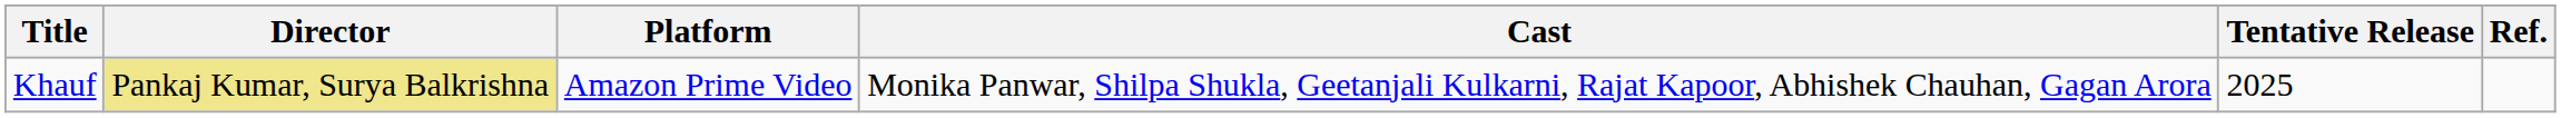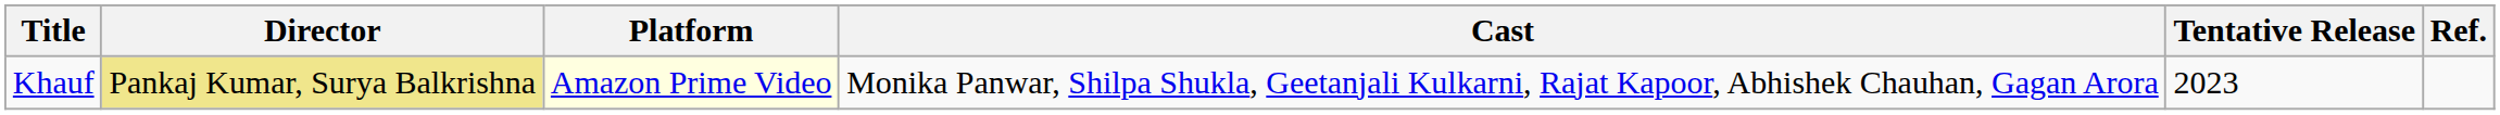Khauf | Platform: no background -> lightyellow background
Khauf | Tentative Release: 2025 -> 2023
